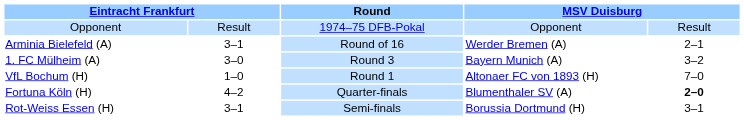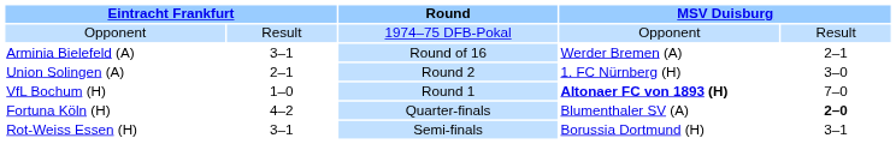+ row: Union Solingen (A) | 2–1 | Round 2 | 1. FC Nürnberg (H) | 3–0
- row: 1. FC Mülheim (A) | 3–0 | Round 3 | Bayern Munich (A) | 3–2
VfL Bochum (H) | column 4: normal -> bold
